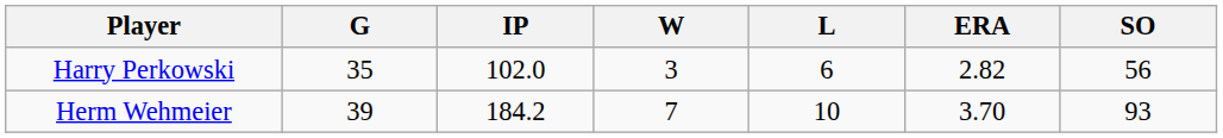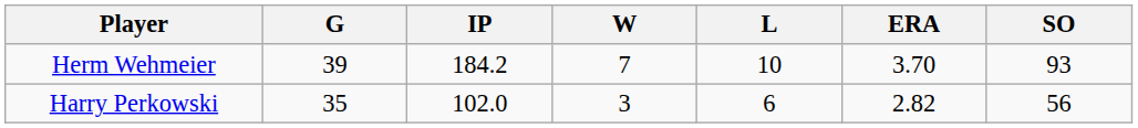rows swapped: Herm Wehmeier <-> Harry Perkowski
